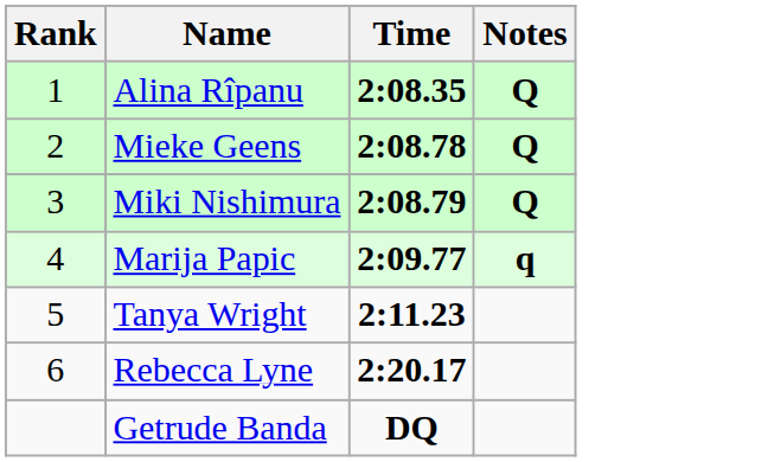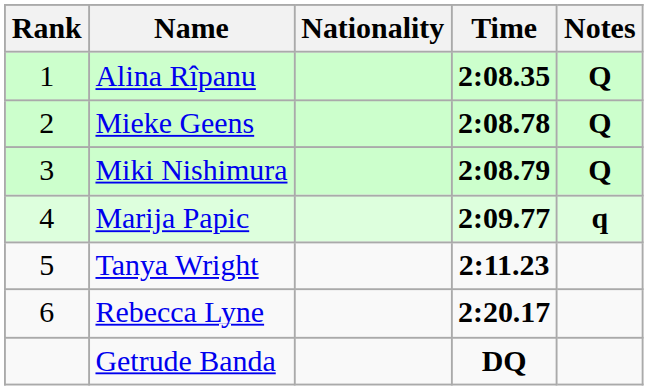+ column: Nationality
